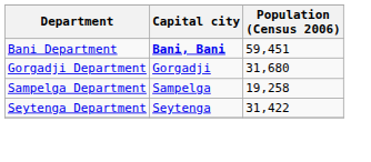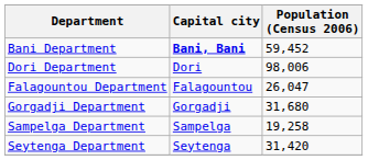Bani Department | Population (Census 2006): 59,451 -> 59,452
+ row: Dori Department | Dori | 98,006
+ row: Falagountou Department | Falagountou | 26,047
Seytenga Department | Population (Census 2006): 31,422 -> 31,420
